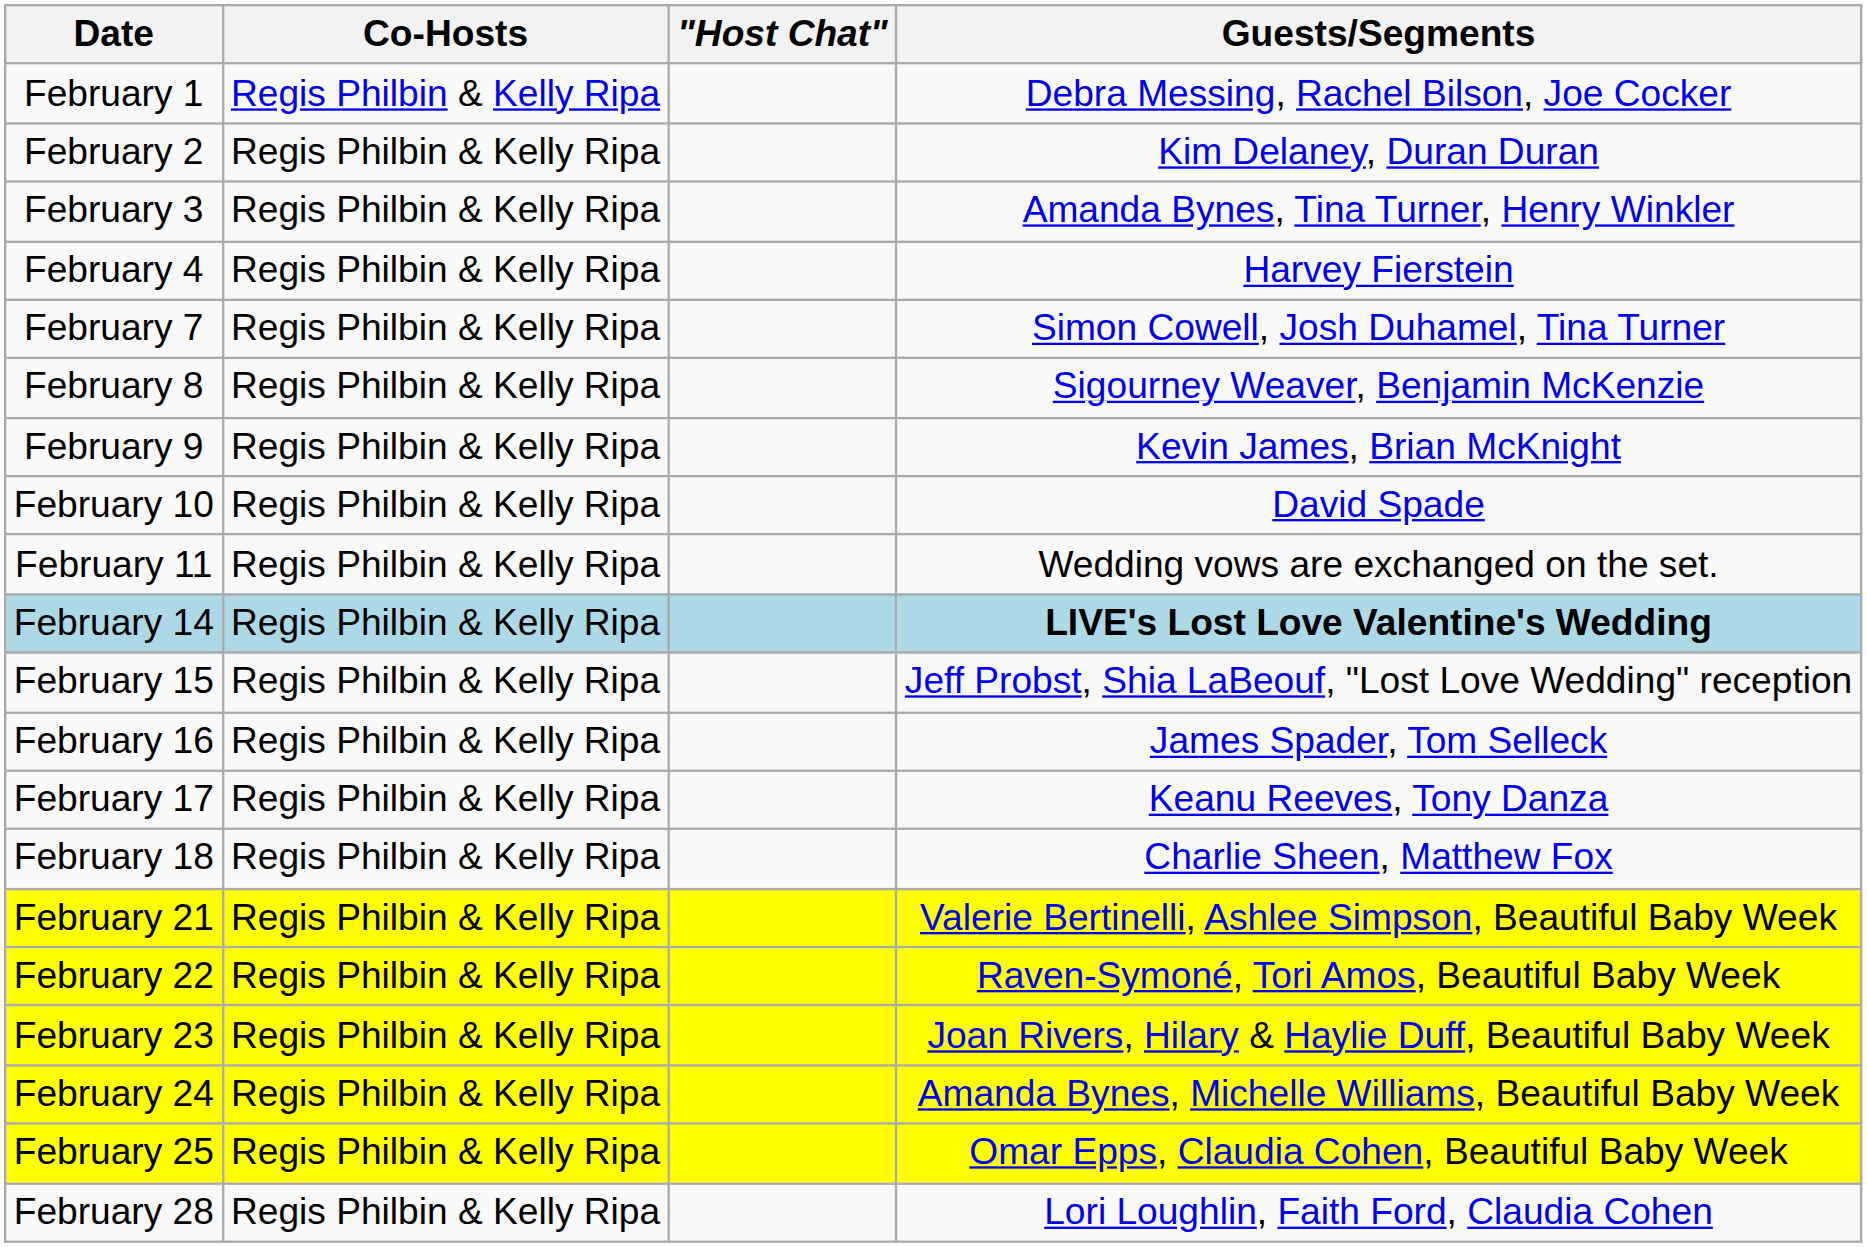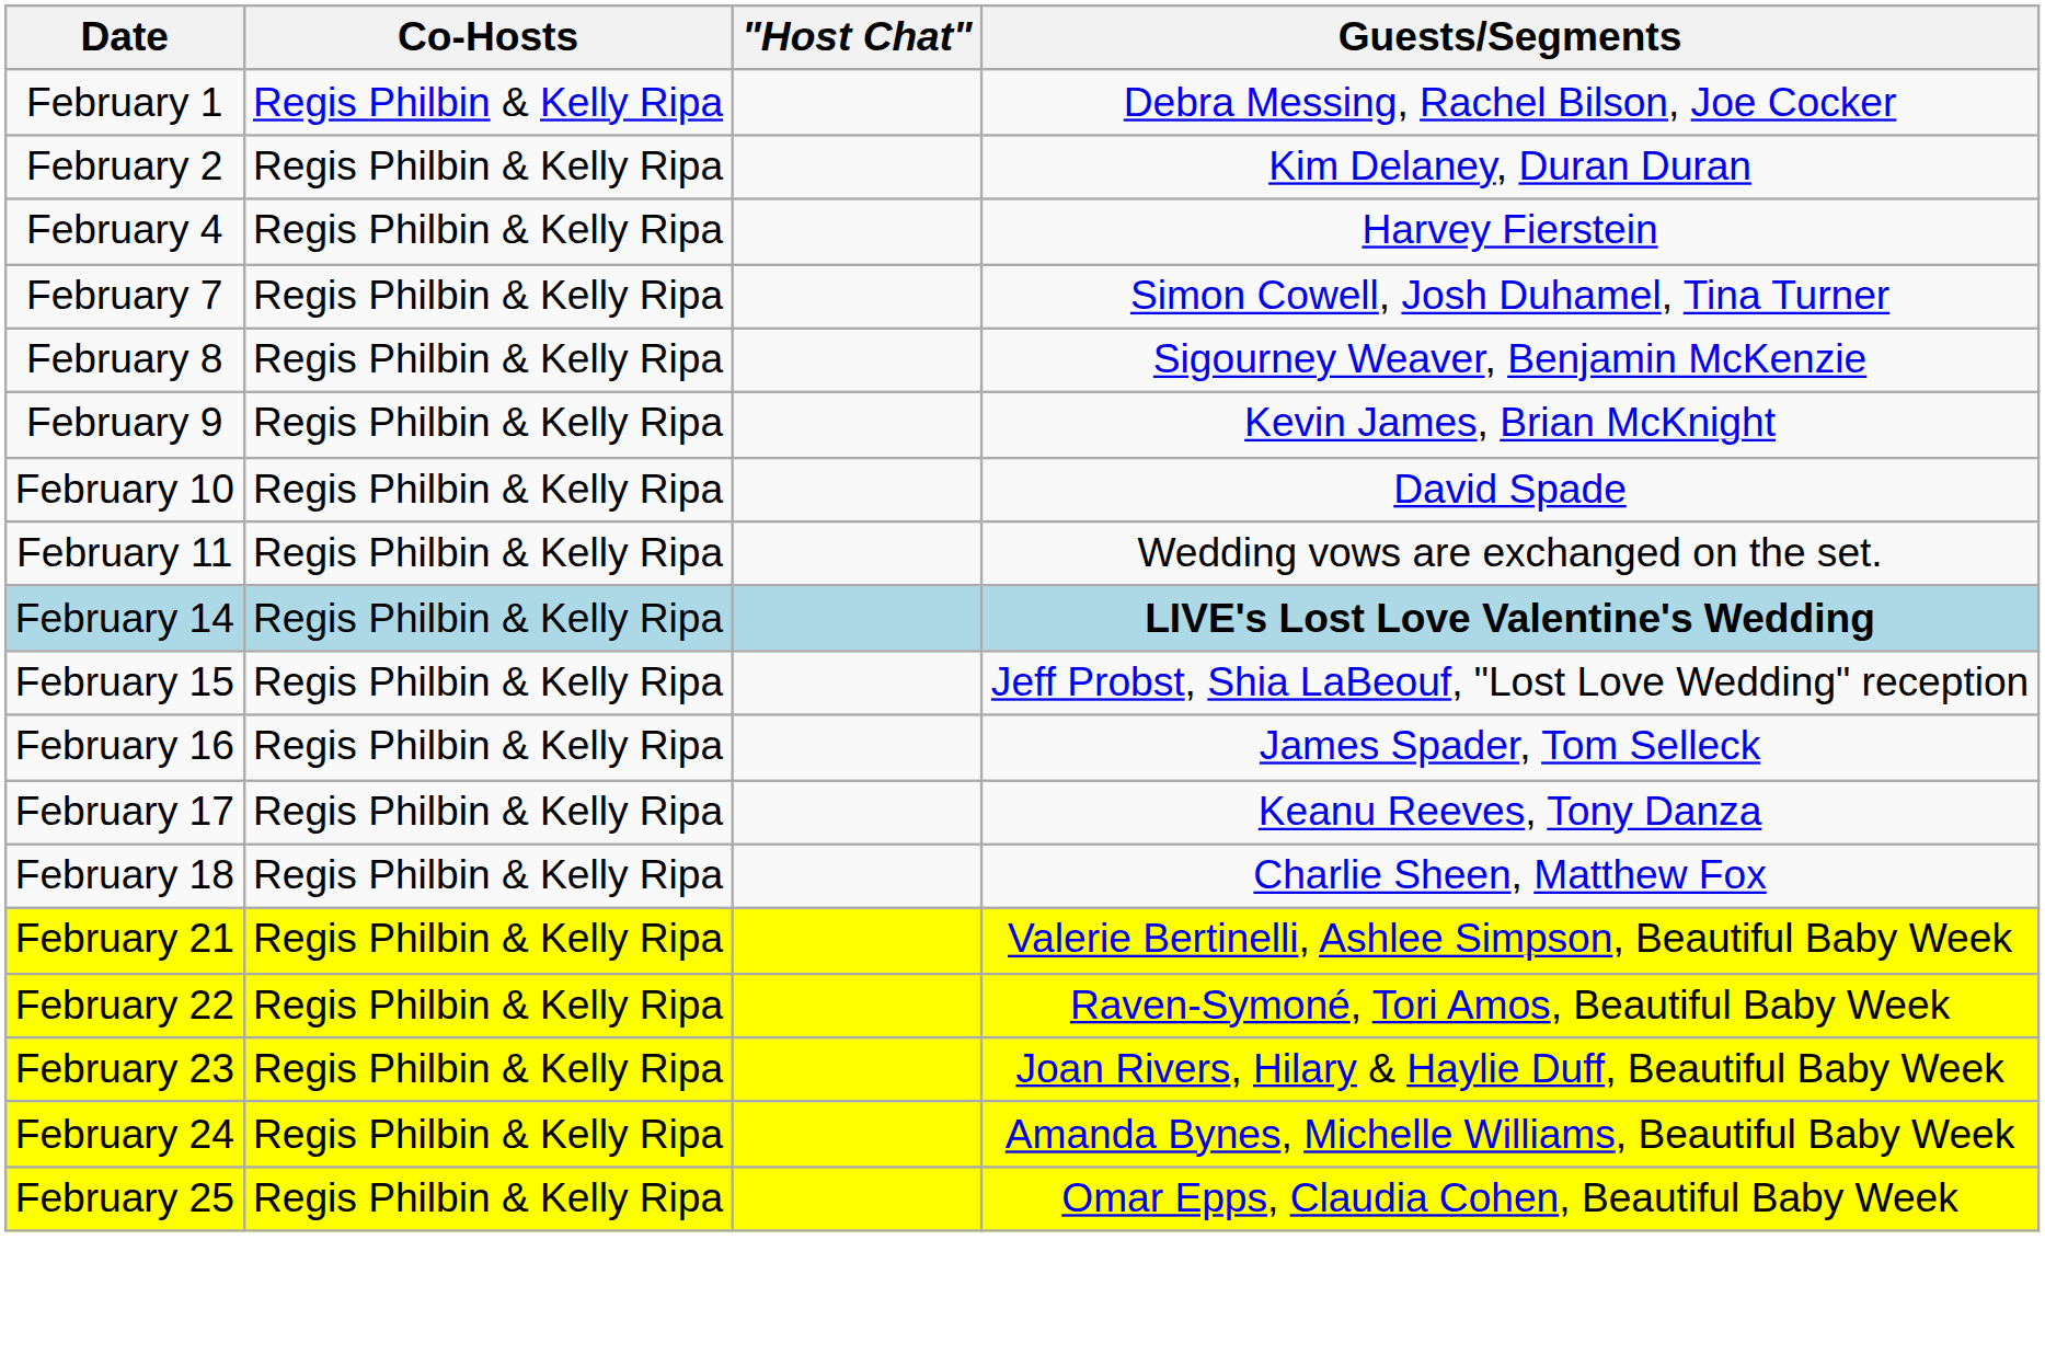- row: February 3 | Regis Philbin & Kelly Ripa | Amanda Bynes, Tina Turner, Henry Winkler
- row: February 28 | Regis Philbin & Kelly Ripa | Lori Loughlin, Faith Ford, Claudia Cohen
